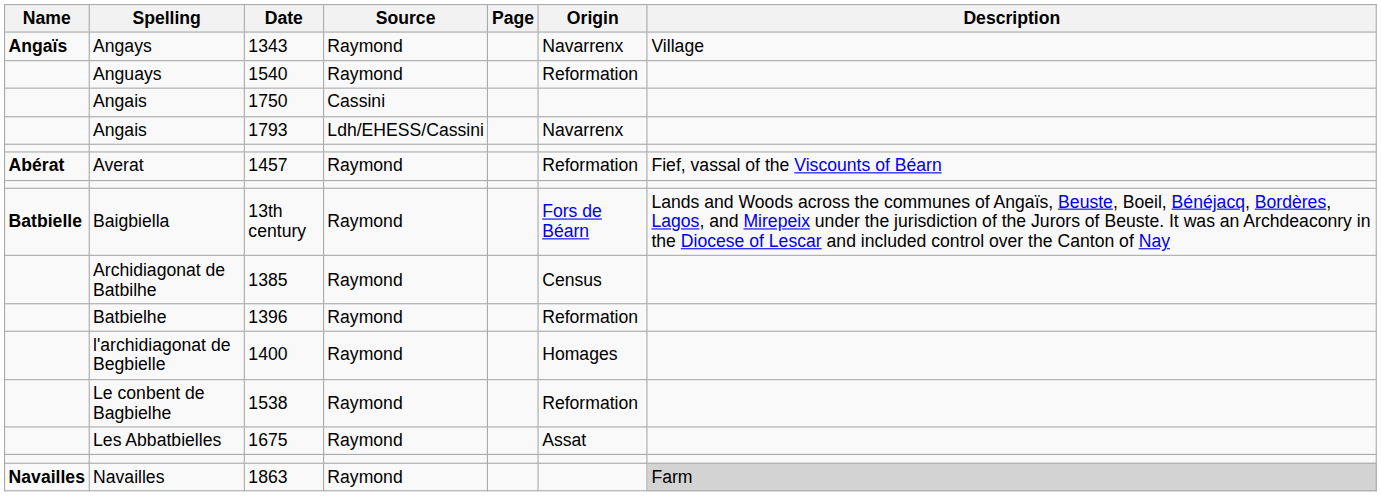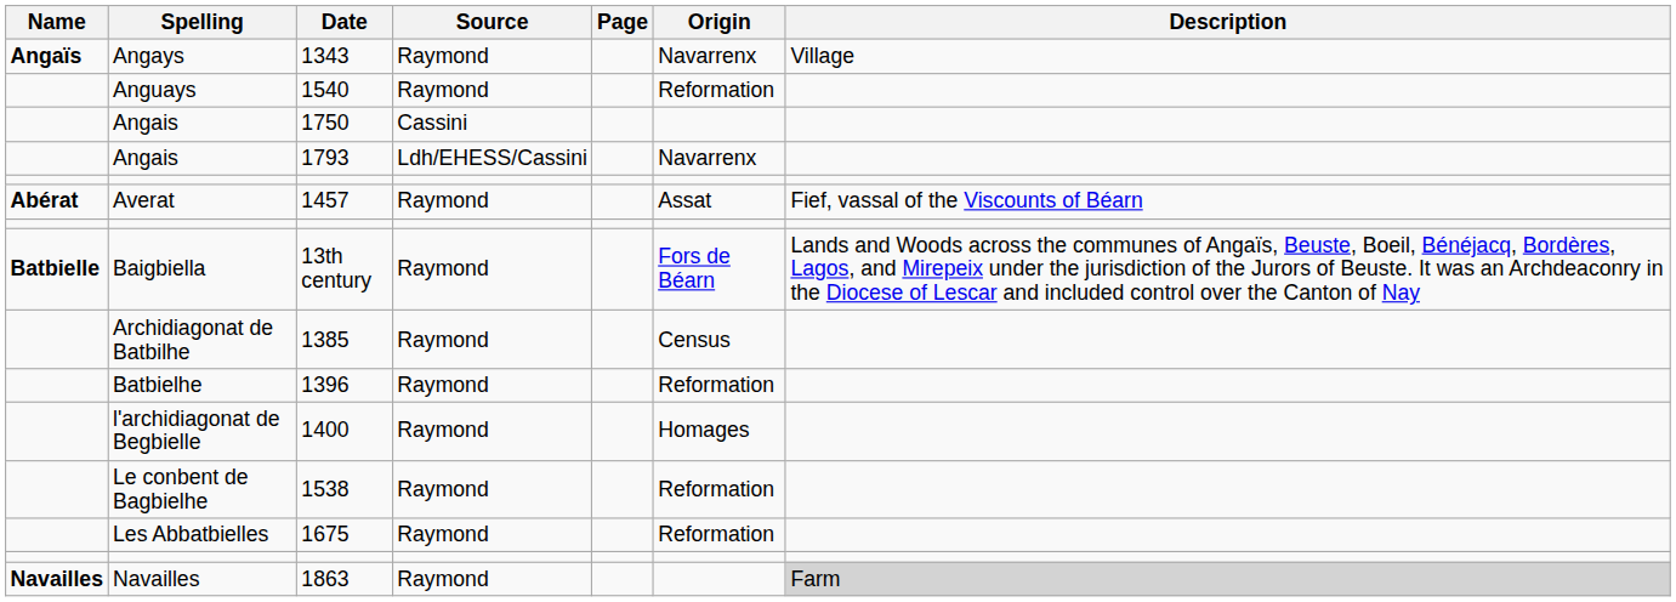1457 | Origin: Reformation -> Assat
1675 | Origin: Assat -> Reformation
